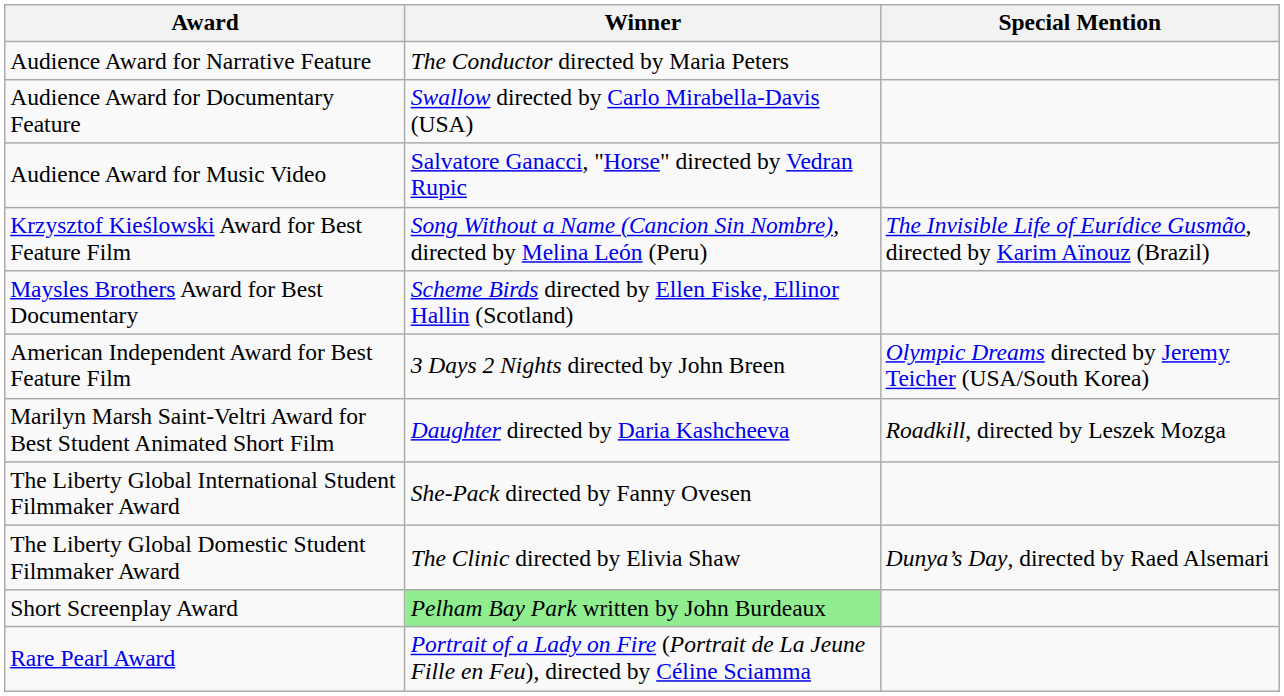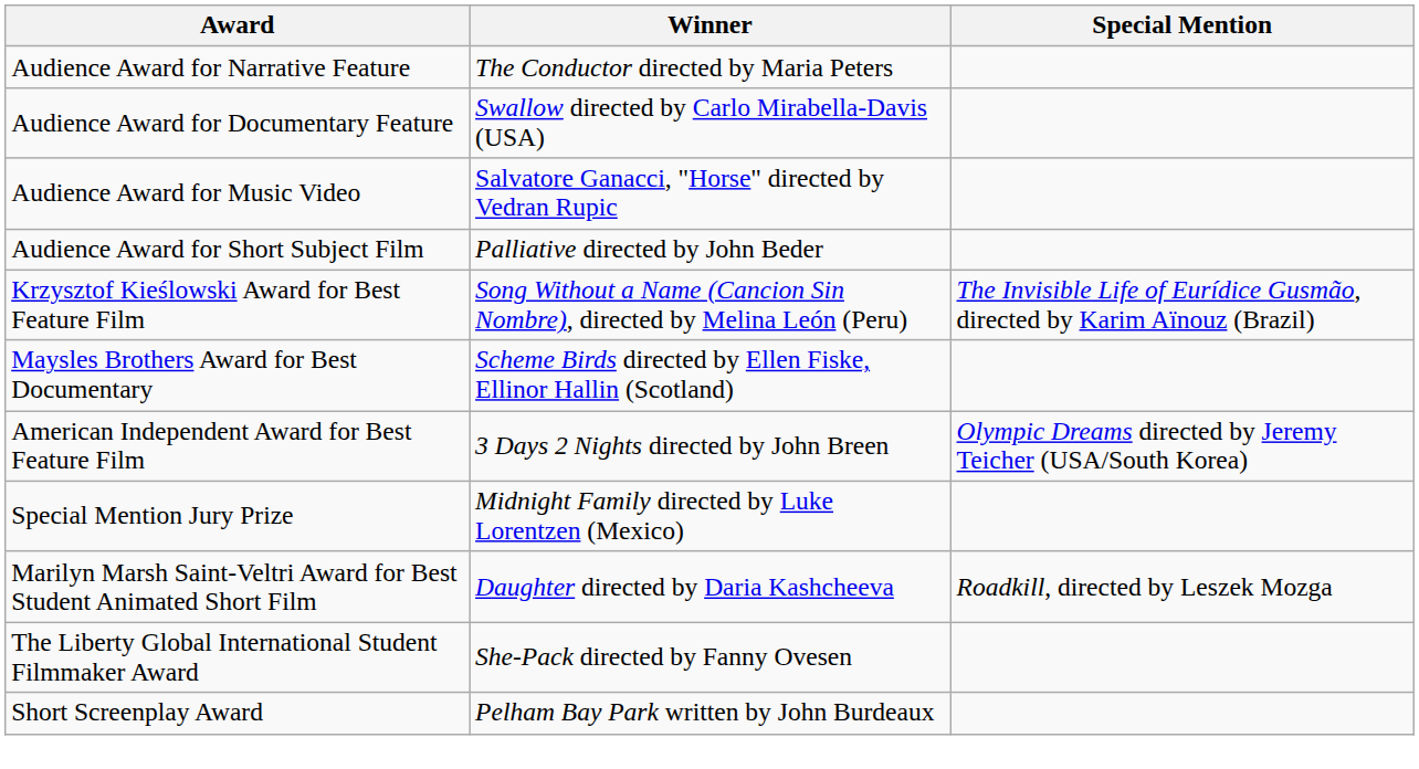+ row: Audience Award for Short Subject Film | Palliative directed by John Beder
+ row: Special Mention Jury Prize | Midnight Family directed by Luke Lorentzen (Mexico)
- row: The Liberty Global Domestic Student Filmmaker Award | The Clinic directed by Elivia Shaw | Dunya’s Day, directed by Raed Alsemari
Short Screenplay Award | Winner: lightgreen background -> no background
- row: Rare Pearl Award | Portrait of a Lady on Fire (Portrait de La Jeune Fille en Feu), directed by Céline Sciamma
